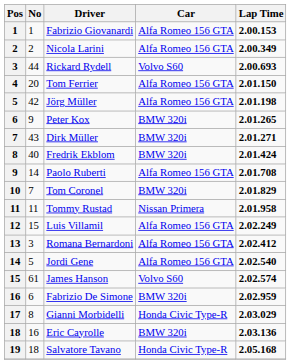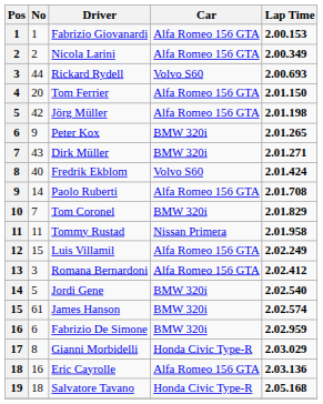Fredrik Ekblom | Car: BMW 320i -> Volvo S60
Jordi Gene | Car: Alfa Romeo 156 GTA -> BMW 320i
James Hanson | Car: Volvo S60 -> BMW 320i
Eric Cayrolle | Car: BMW 320i -> Alfa Romeo 156 GTA
